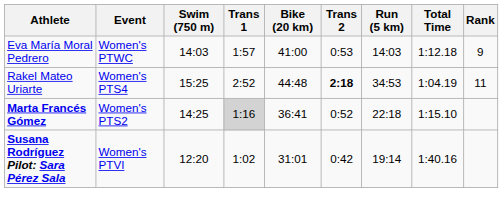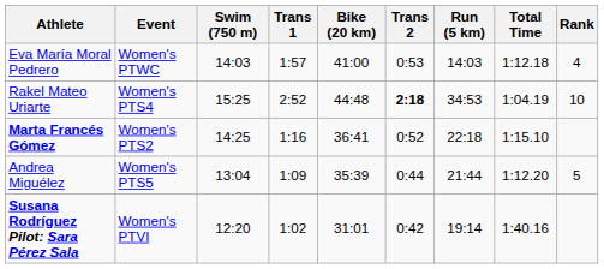Eva María Moral Pedrero | Rank: 9 -> 4
Rakel Mateo Uriarte | Rank: 11 -> 10
Marta Francés Gómez | Trans 1: lightgrey background -> no background
+ row: Andrea Miguélez | Women's PTS5 | 13:04 | 1:09 | 35:39 | 0:44 | 21:44 | 1:12.20 | 5
